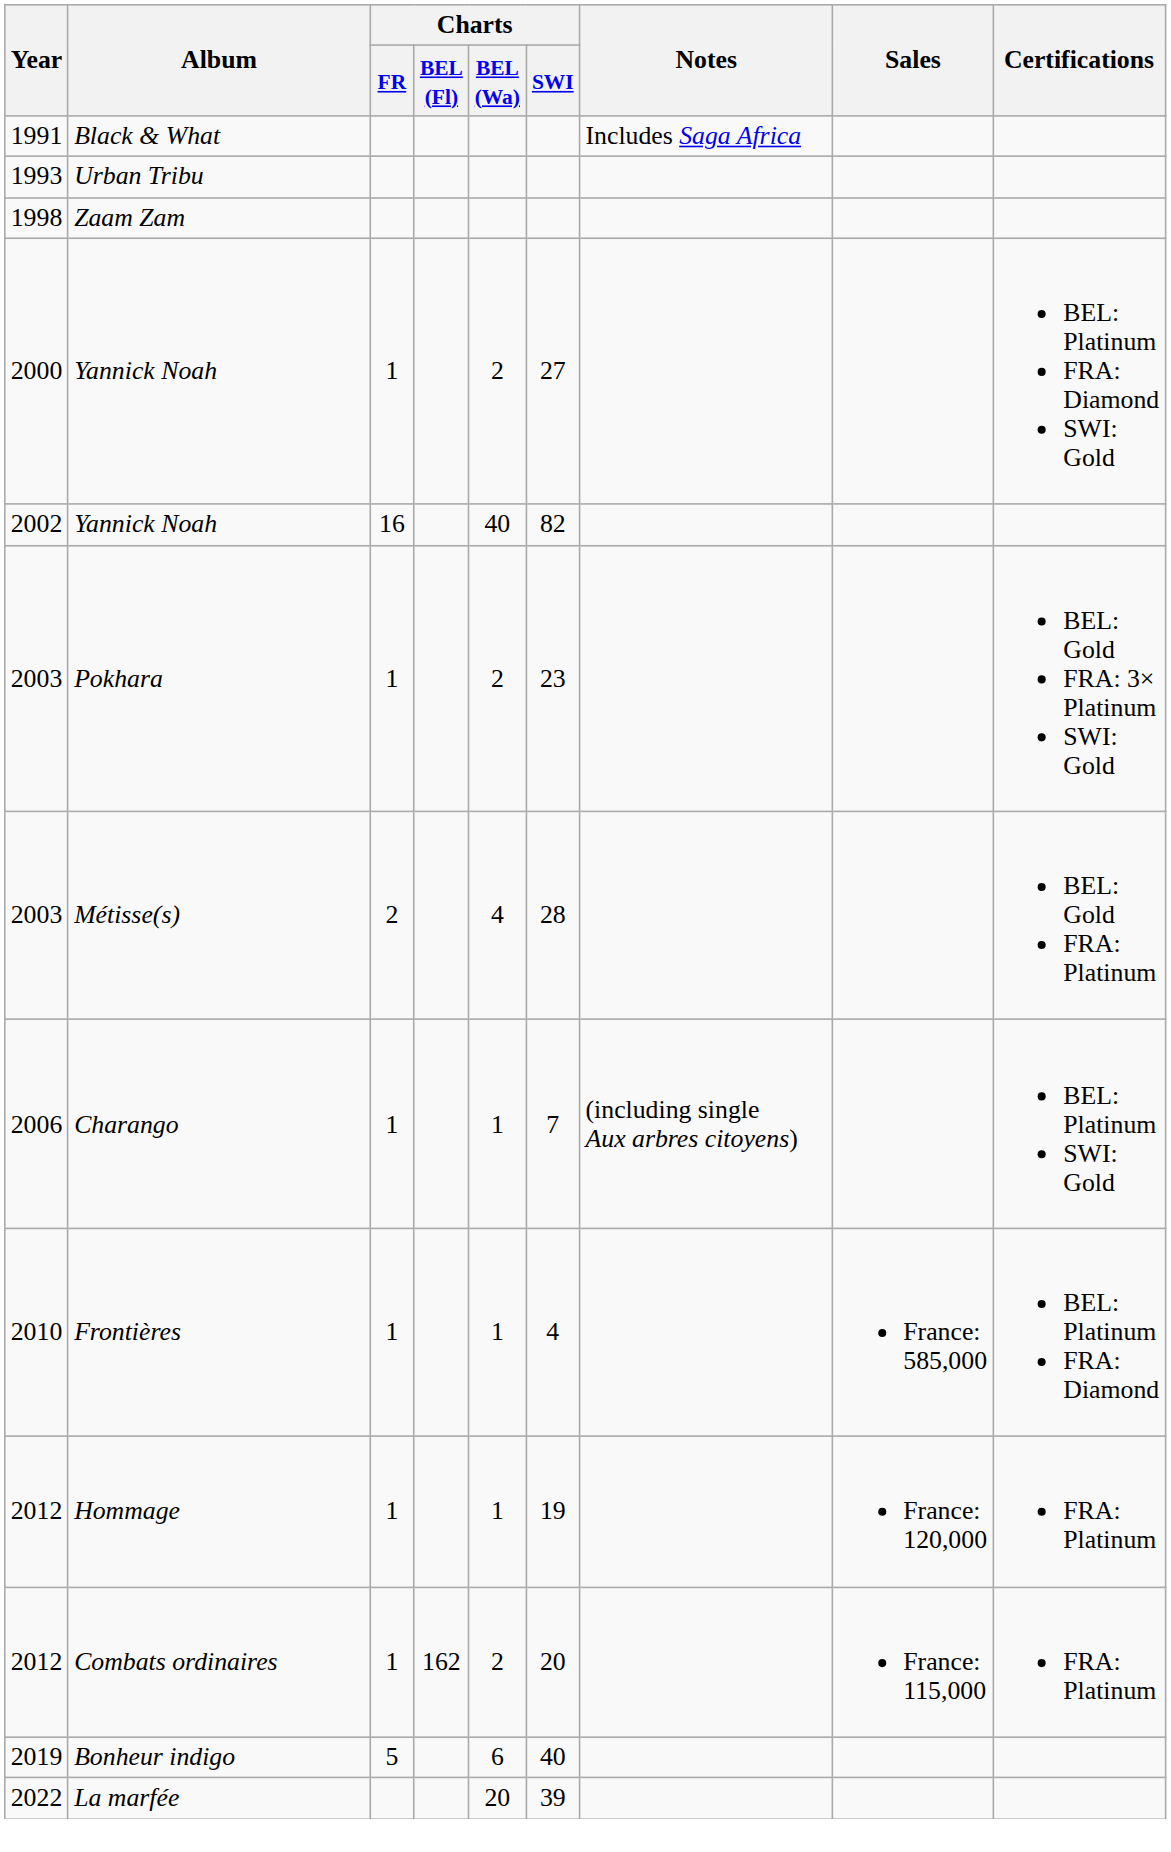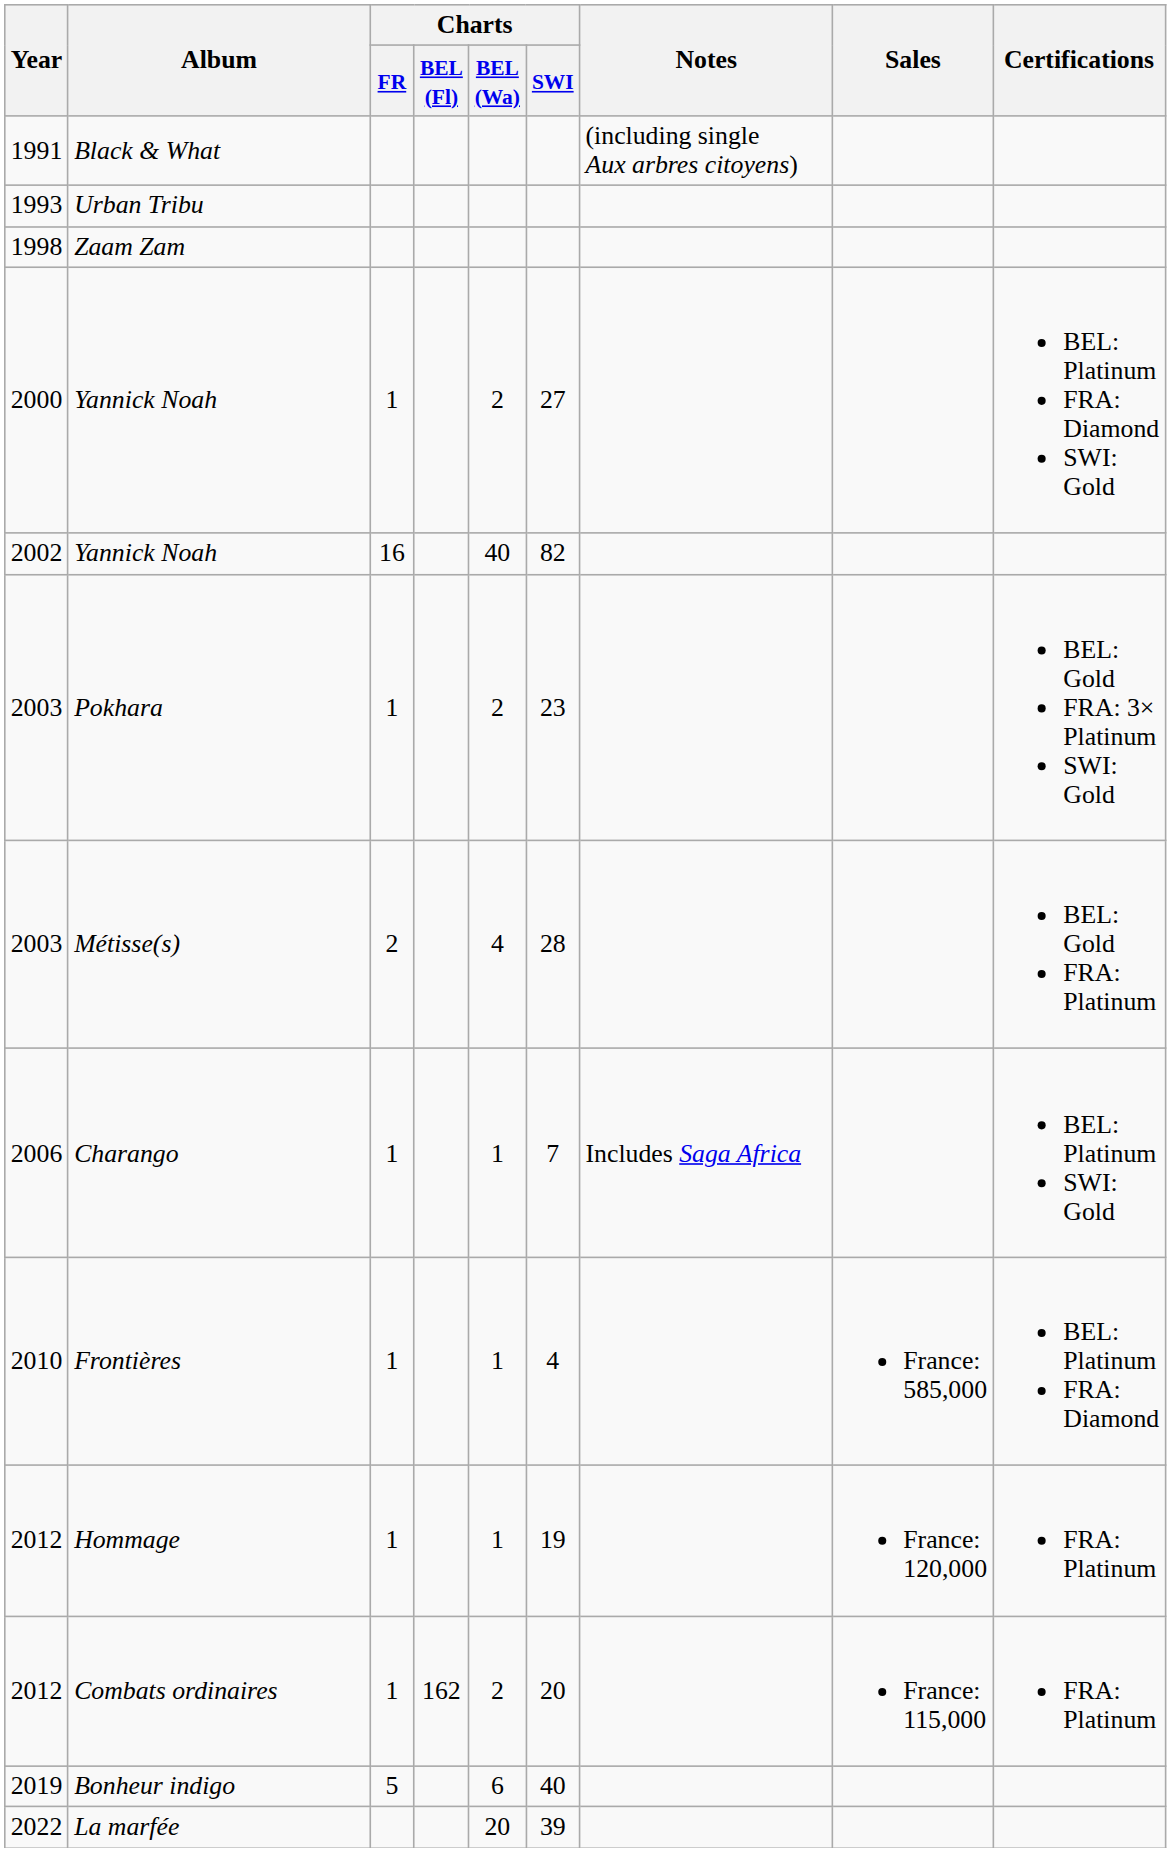Black & What | Notes: Includes Saga Africa -> (including single Aux arbres citoyens)
Charango | Notes: (including single Aux arbres citoyens) -> Includes Saga Africa
